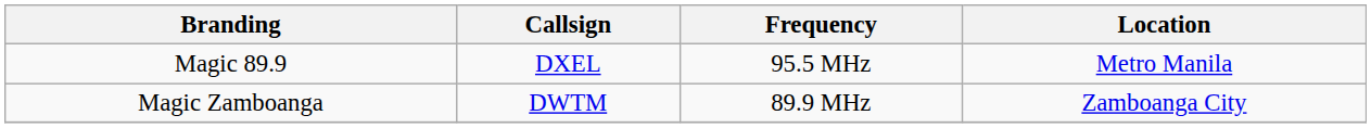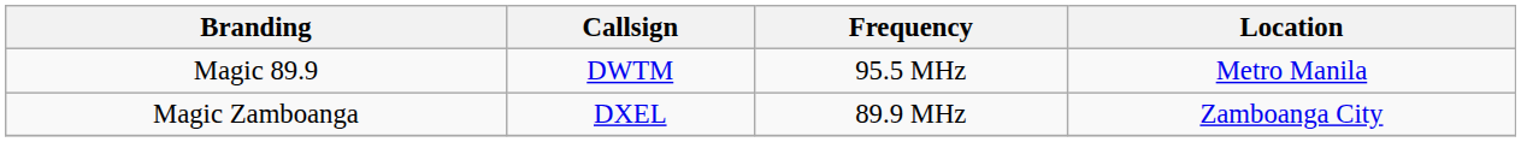Magic 89.9 | Callsign: DXEL -> DWTM
Magic Zamboanga | Callsign: DWTM -> DXEL
